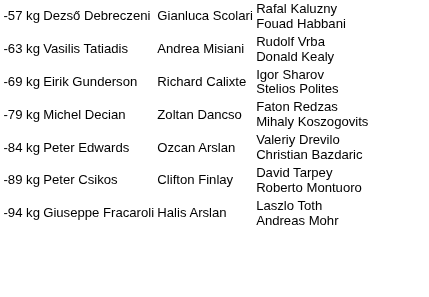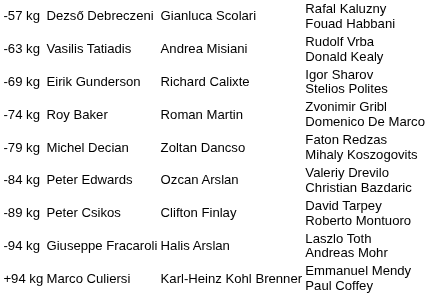+ row: -74 kg | Roy Baker | Roman Martin | Zvonimir Gribl Domenico De Marco
+ row: +94 kg | Marco Culiersi | Karl-Heinz Kohl Brenner | Emmanuel Mendy Paul Coffey
